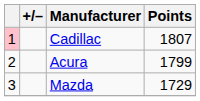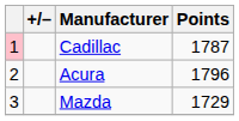Cadillac | Points: 1807 -> 1787
Acura | Points: 1799 -> 1796
